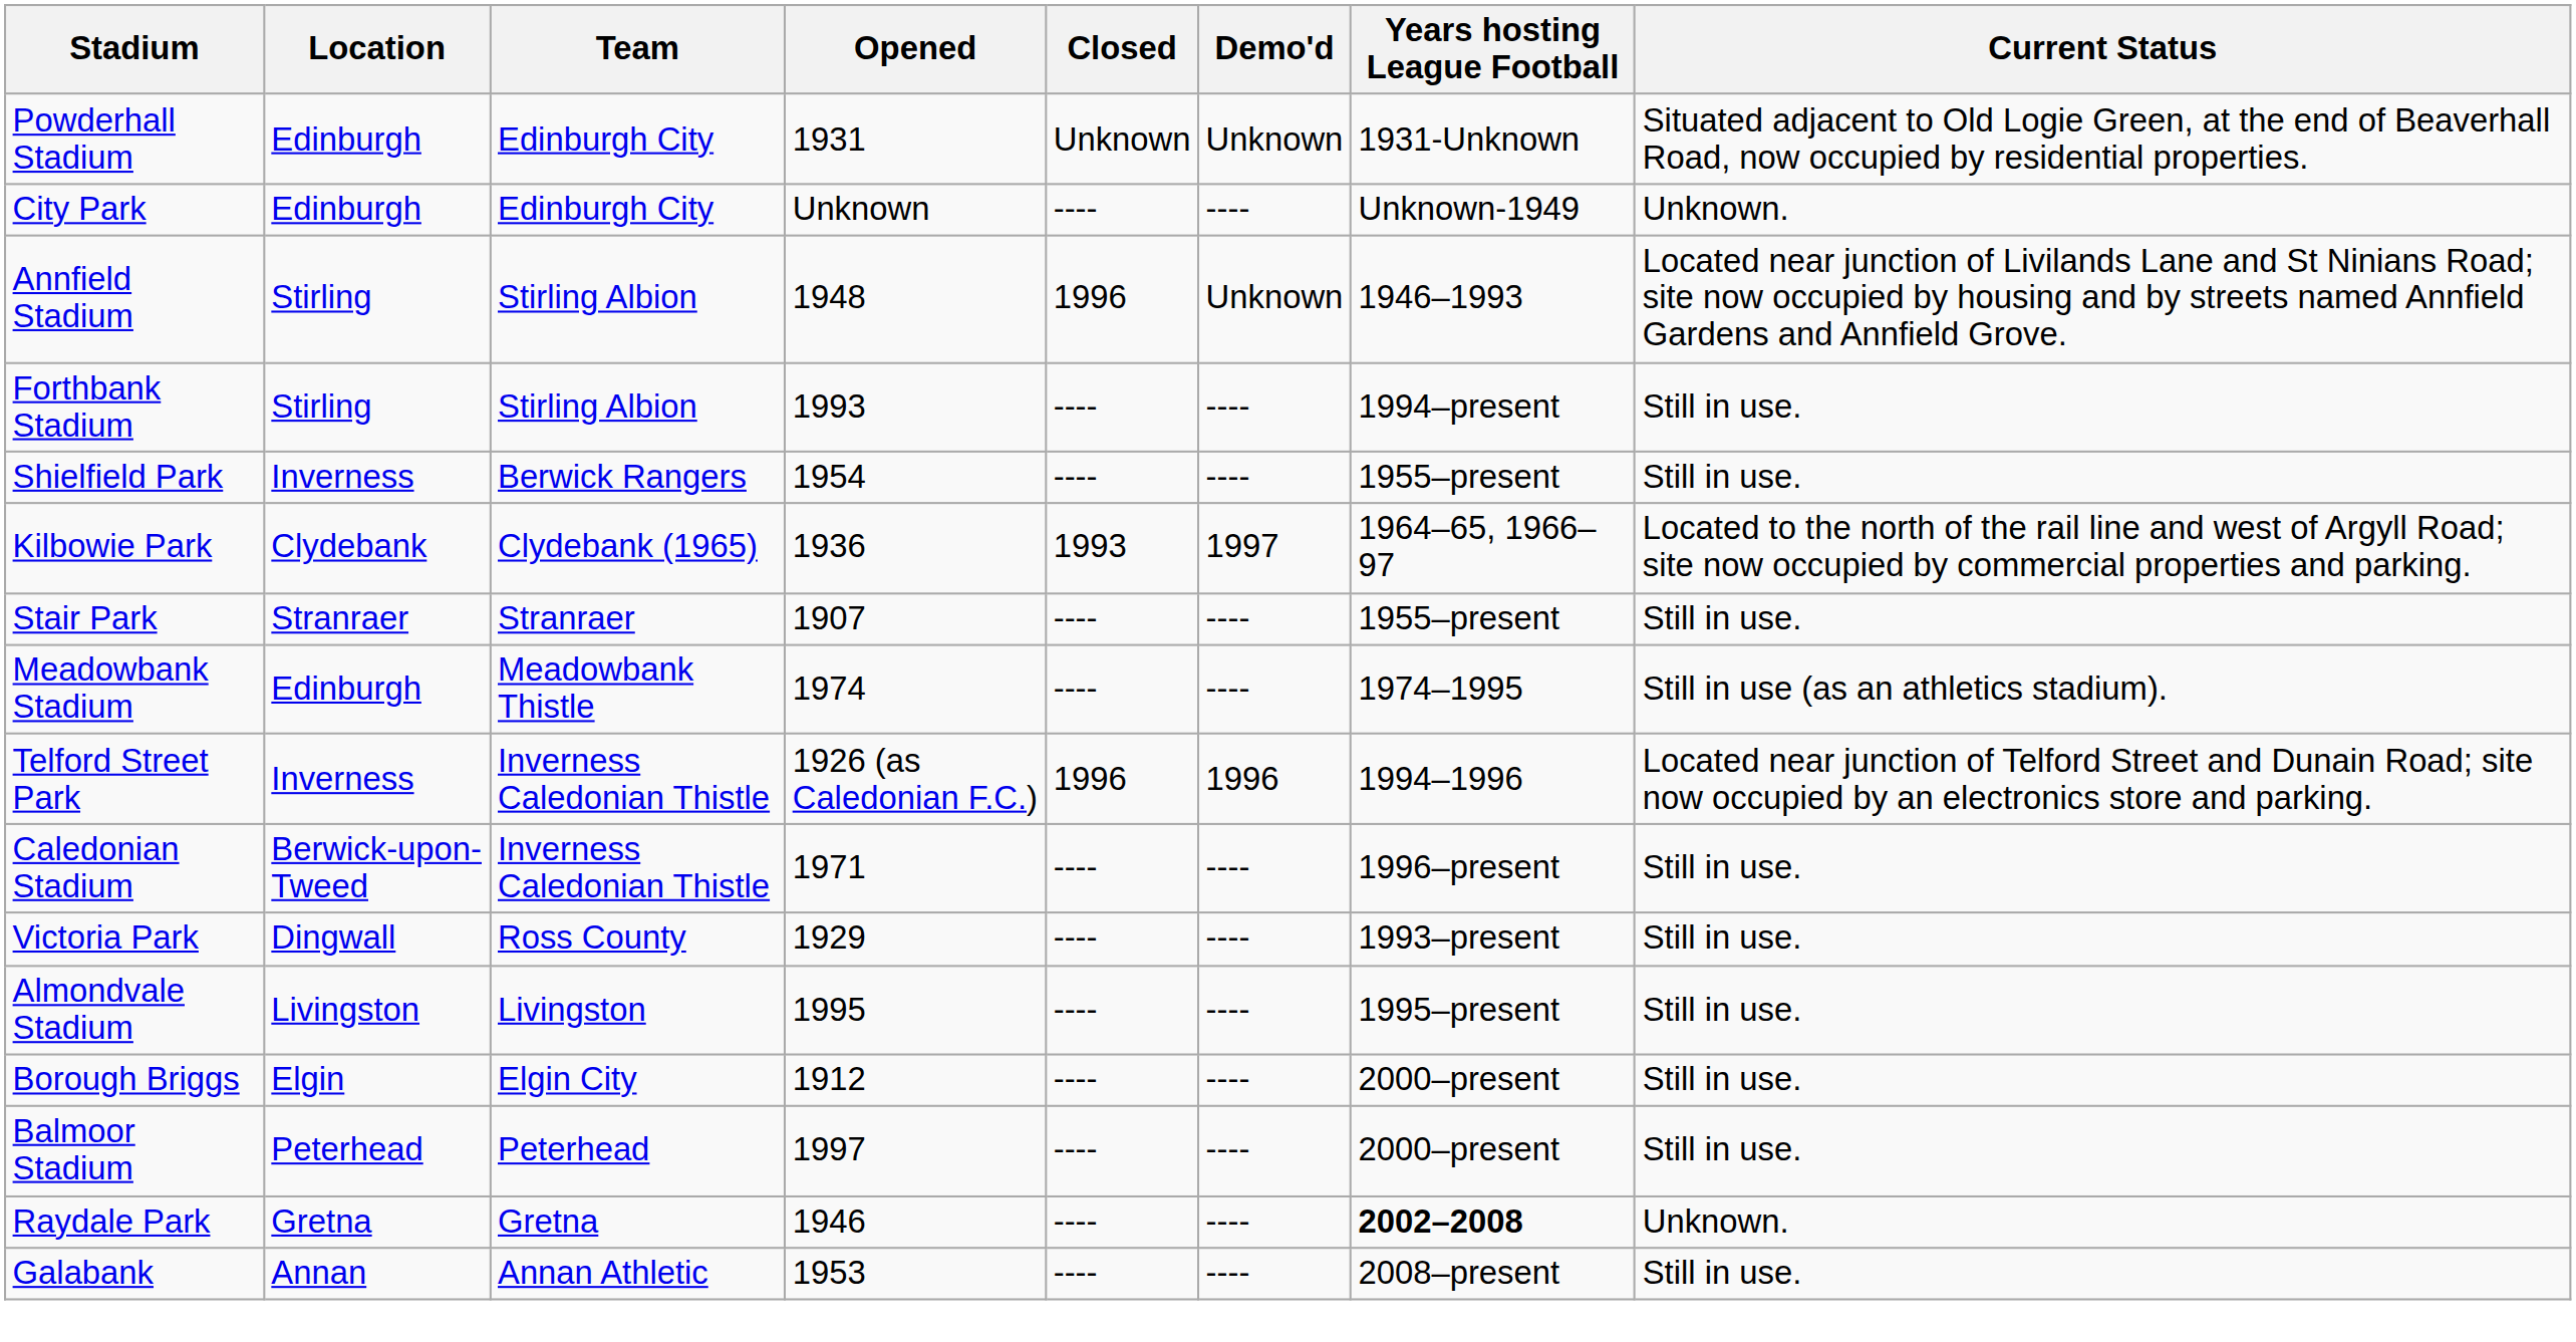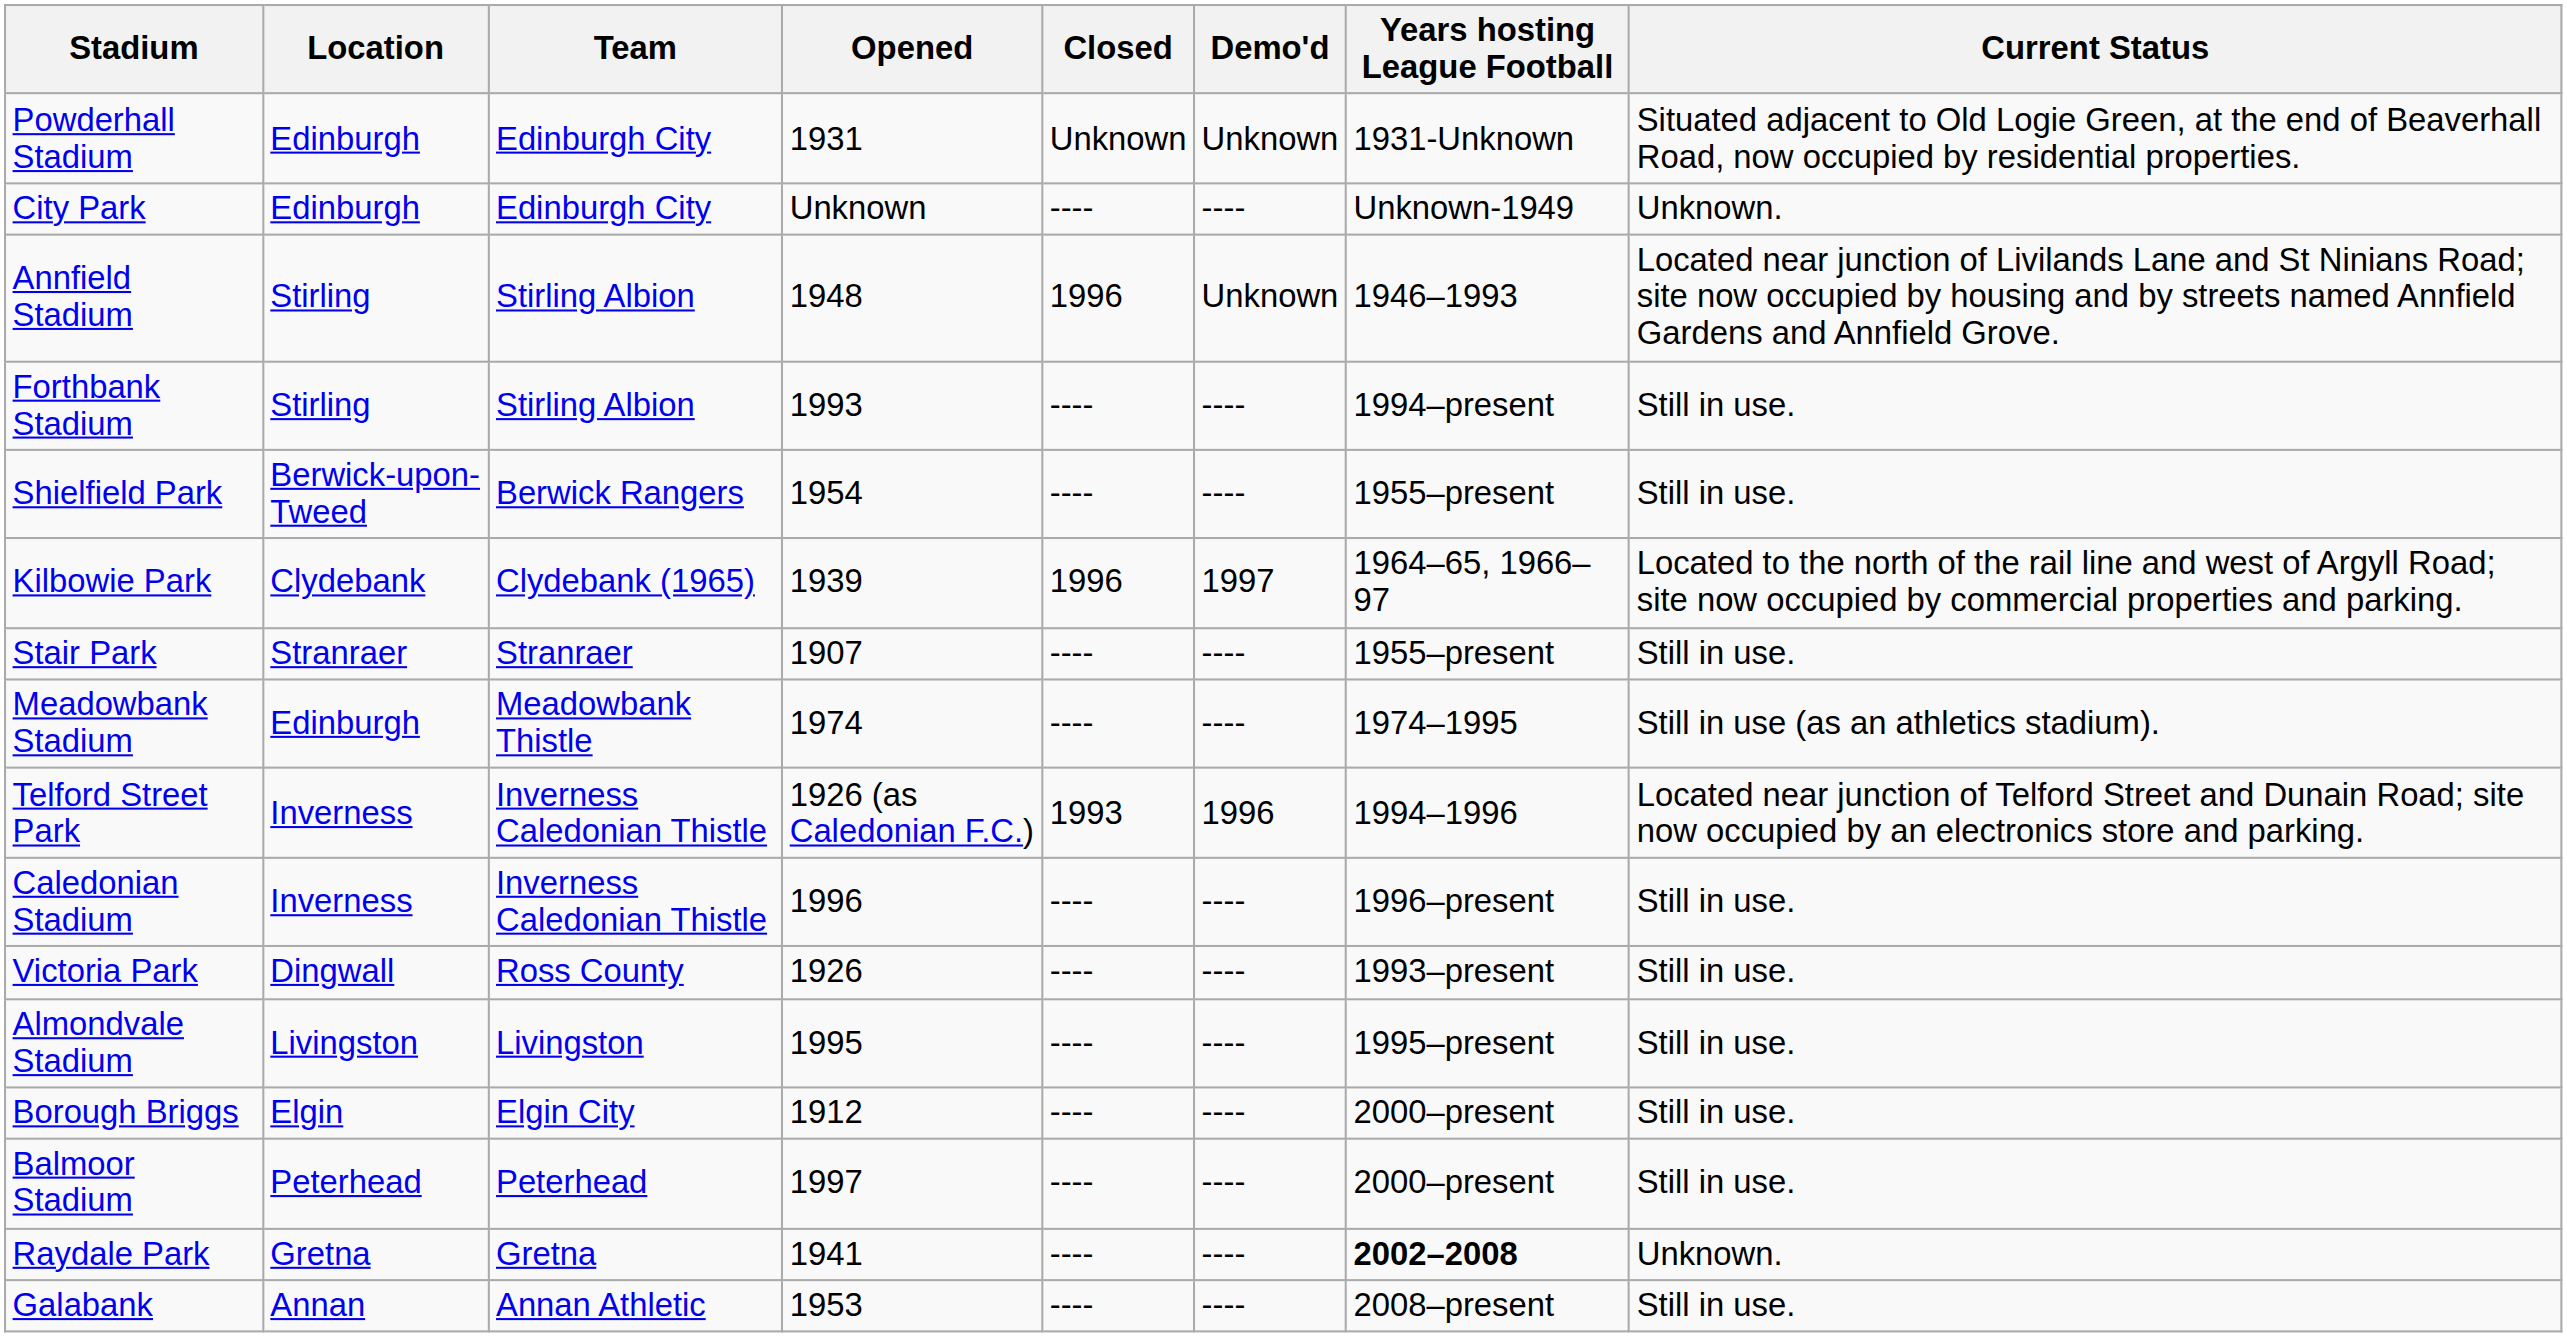Shielfield Park | Location: Inverness -> Berwick-upon-Tweed
Kilbowie Park | Opened: 1936 -> 1939
Kilbowie Park | Closed: 1993 -> 1996
Telford Street Park | Closed: 1996 -> 1993
Caledonian Stadium | Location: Berwick-upon-Tweed -> Inverness
Caledonian Stadium | Opened: 1971 -> 1996
Victoria Park | Opened: 1929 -> 1926
Raydale Park | Opened: 1946 -> 1941
